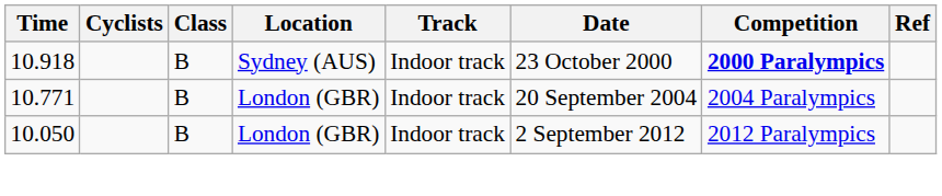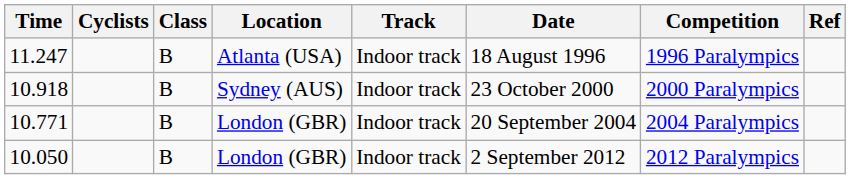+ row: 11.247 | B | Atlanta (USA) | Indoor track | 18 August 1996 | 1996 Paralympics
10.918 | Competition: bold -> normal
